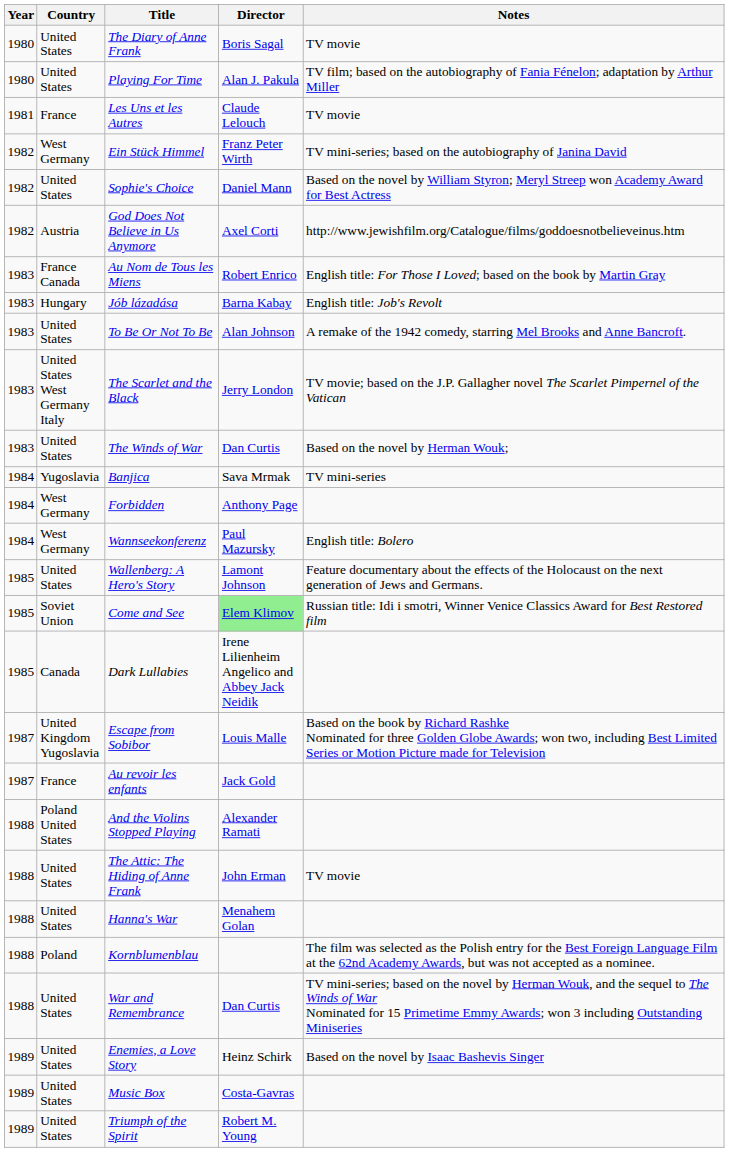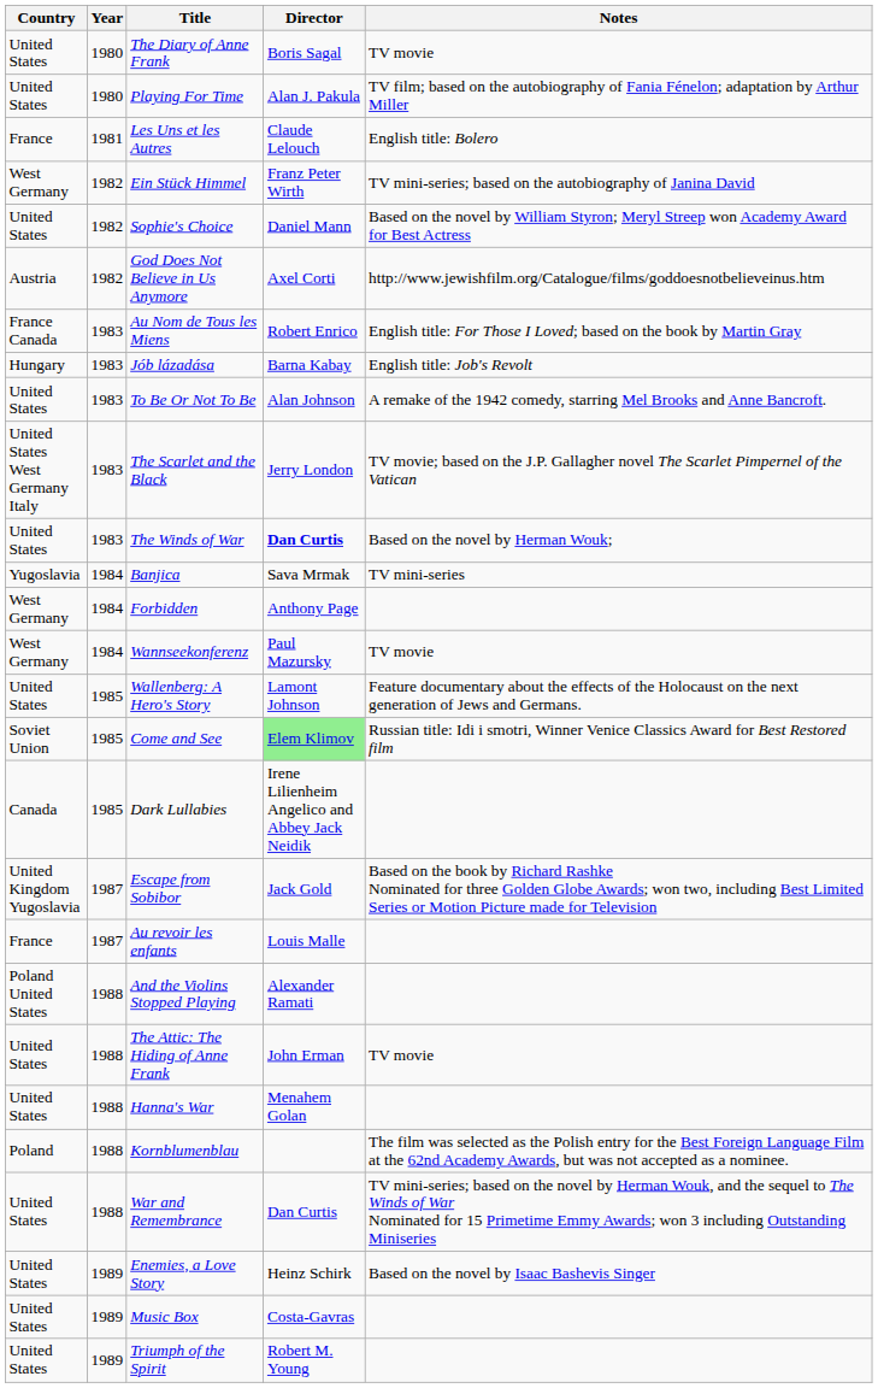columns swapped: Year <-> Country
Les Uns et les Autres | Notes: TV movie -> English title: Bolero
The Winds of War | Director: normal -> bold
Wannseekonferenz | Notes: English title: Bolero -> TV movie
Escape from Sobibor | Director: Louis Malle -> Jack Gold
Au revoir les enfants | Director: Jack Gold -> Louis Malle
